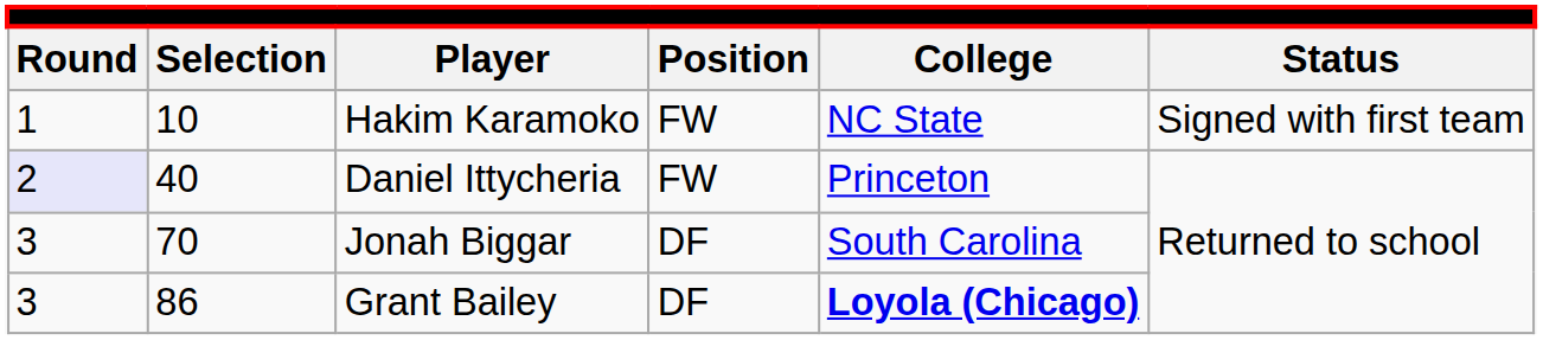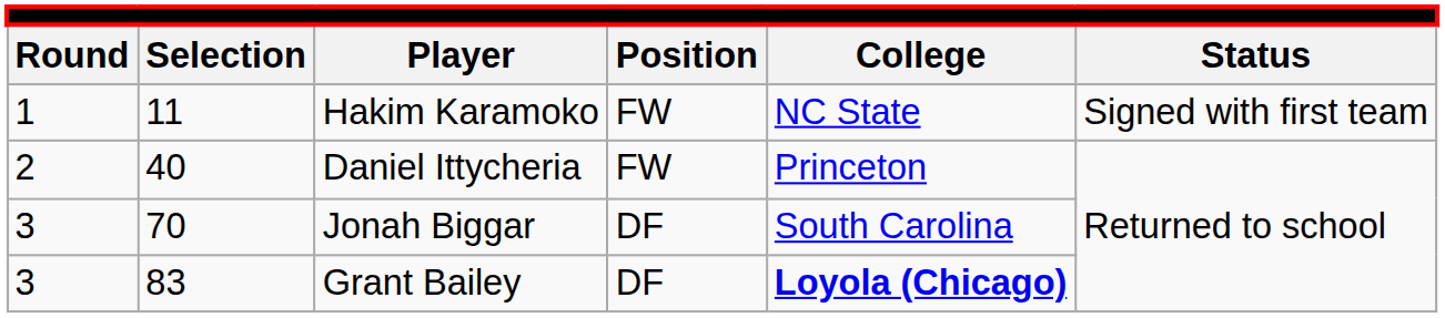Hakim Karamoko | column 2: 10 -> 11
Daniel Ittycheria | column 1: lavender background -> no background
Grant Bailey | column 2: 86 -> 83
